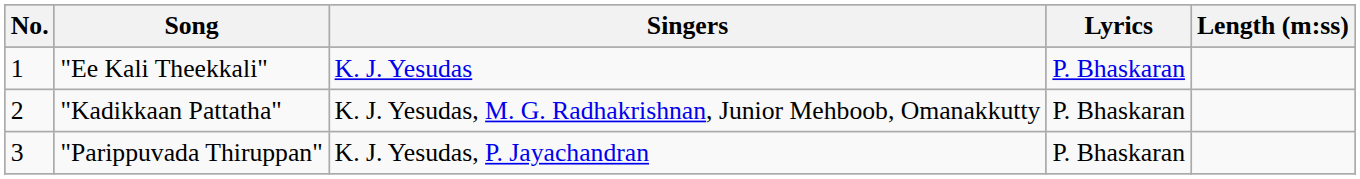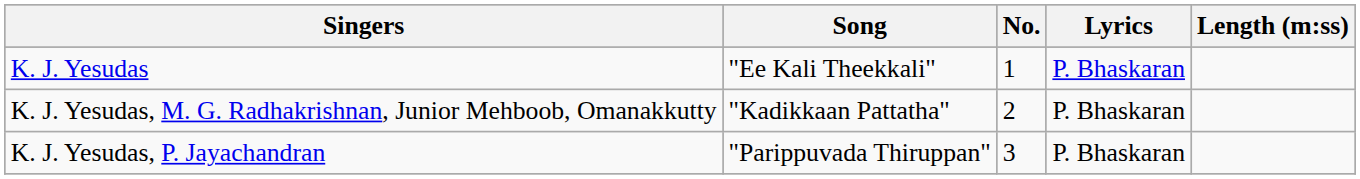columns swapped: No. <-> Singers
